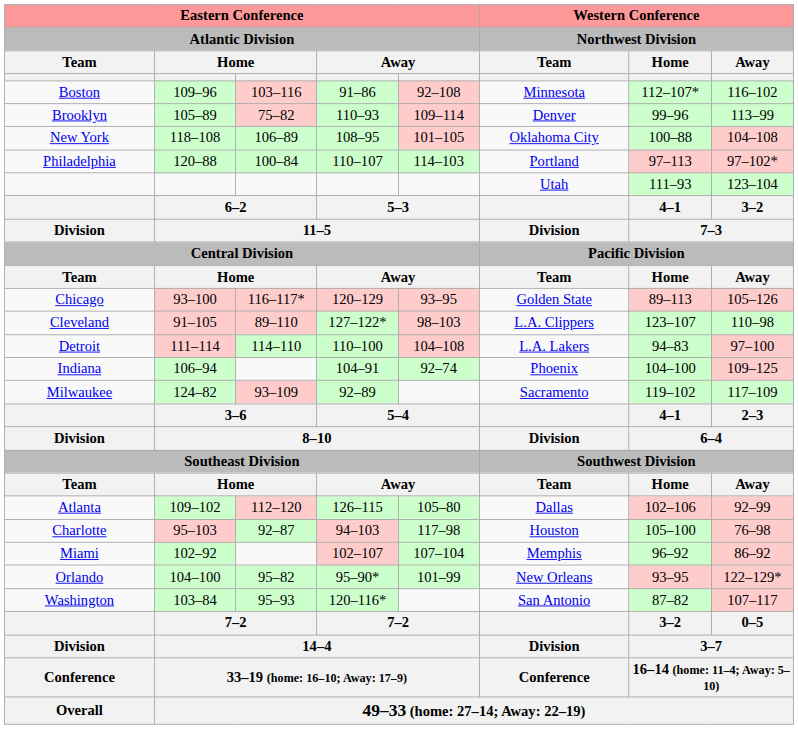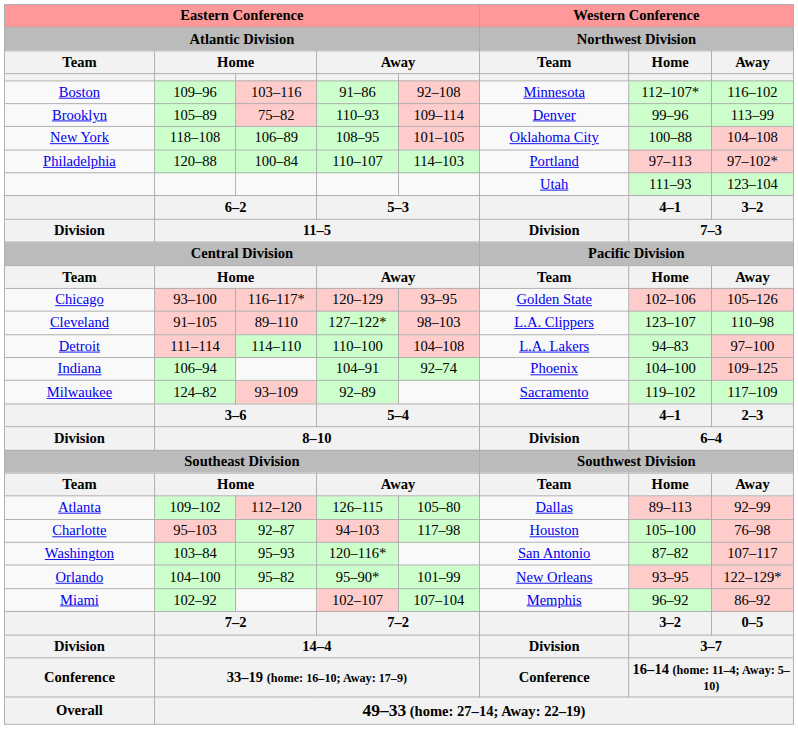Chicago | Western Conference / Northwest Division / Home: 89–113 -> 102–106
Atlanta | Western Conference / Northwest Division / Home: 102–106 -> 89–113
rows swapped: Miami <-> Washington
